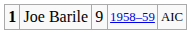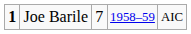Joe Barile | column 3: 9 -> 7
